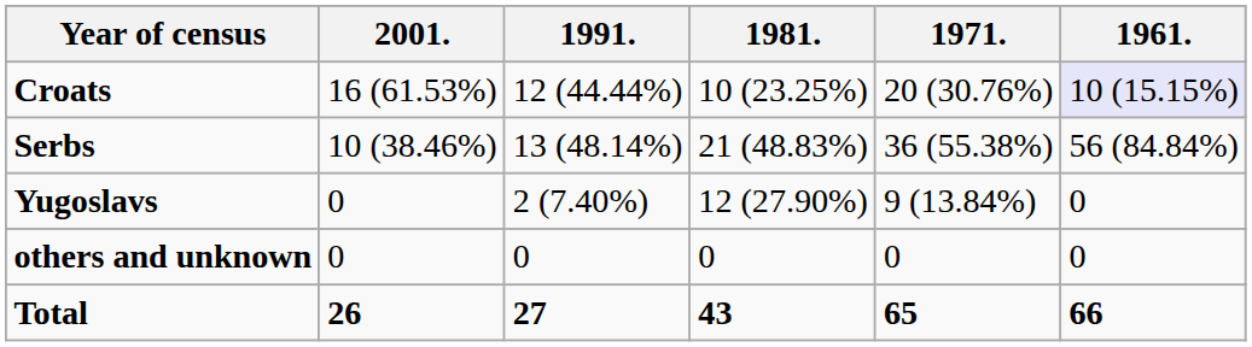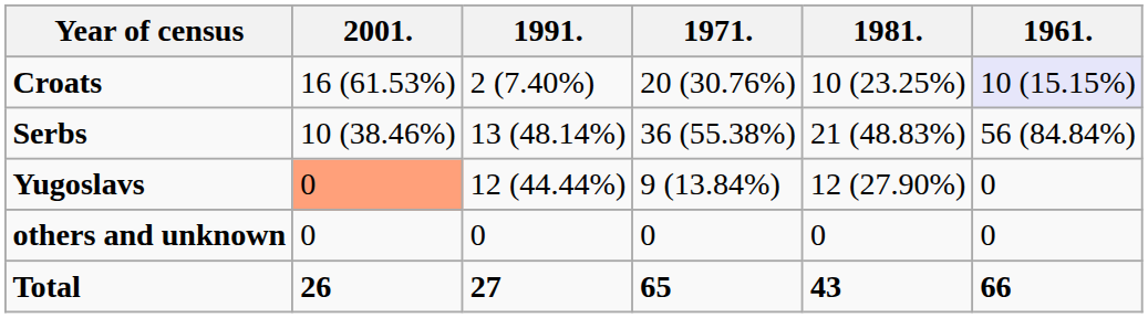columns swapped: 1981. <-> 1971.
Croats | 1991.: 12 (44.44%) -> 2 (7.40%)
Yugoslavs | 2001.: no background -> lightsalmon background
Yugoslavs | 1991.: 2 (7.40%) -> 12 (44.44%)
